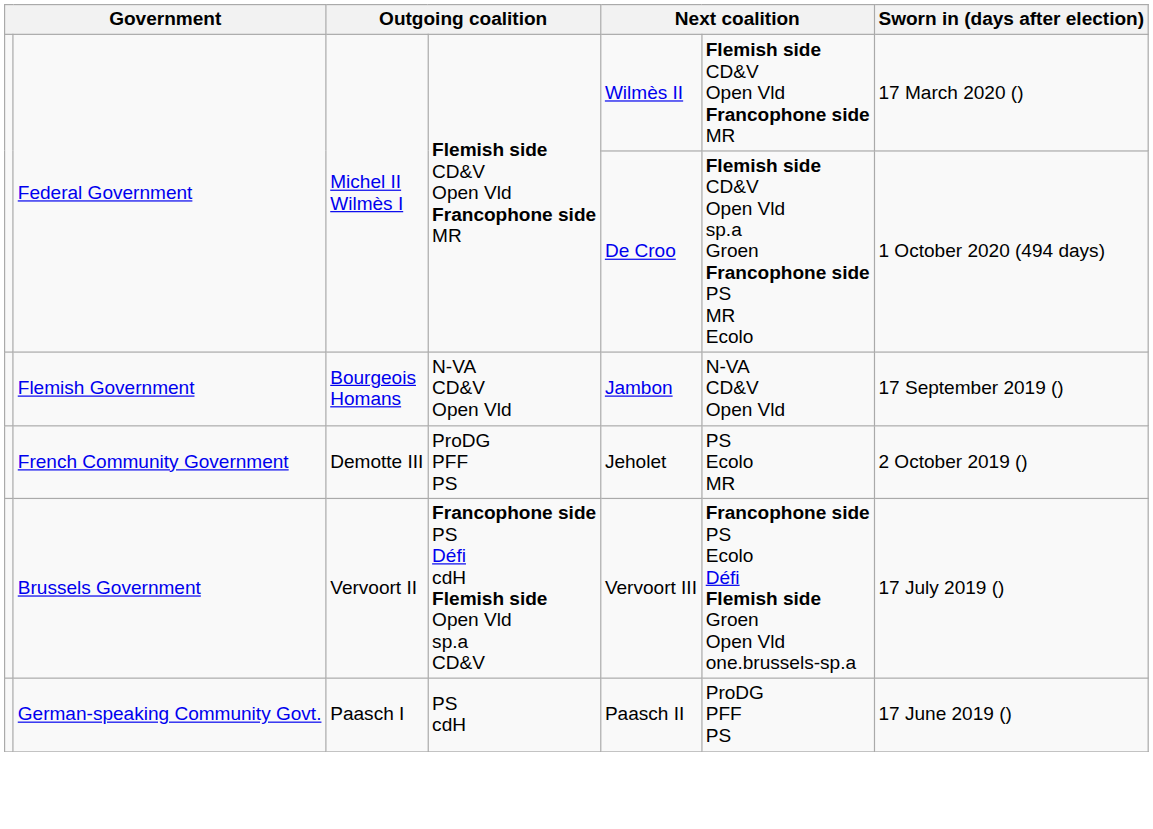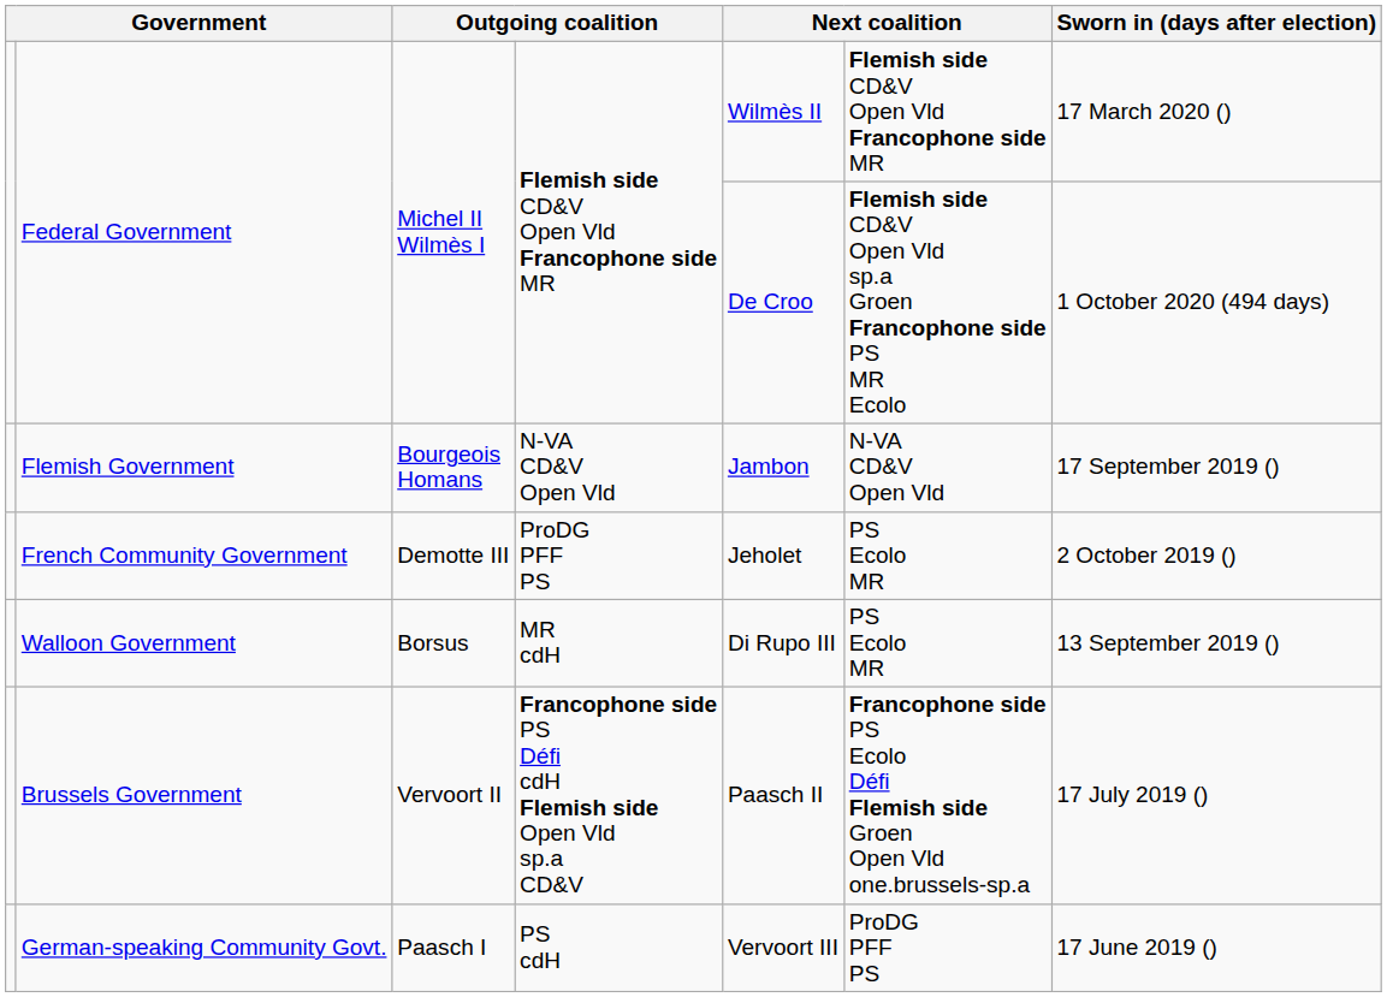+ row: Walloon Government | Borsus | MR cdH | Di Rupo III | PS Ecolo MR | 13 September 2019 ()
Brussels Government | column 5: Vervoort III -> Paasch II
German-speaking Community Govt. | column 5: Paasch II -> Vervoort III
